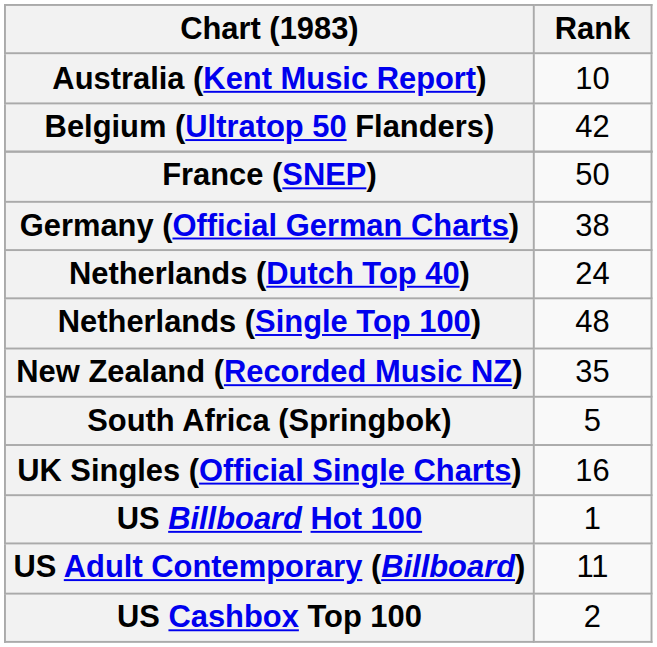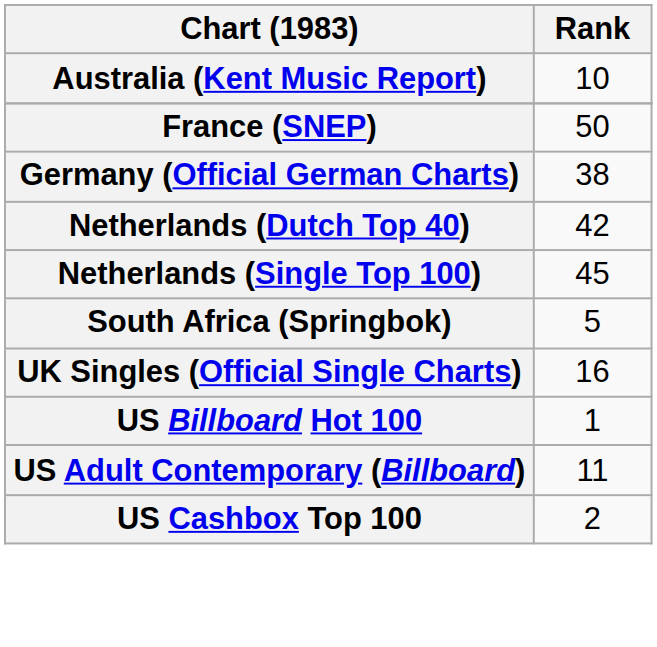- row: Belgium (Ultratop 50 Flanders) | 42
Netherlands (Dutch Top 40) | Rank: 24 -> 42
Netherlands (Single Top 100) | Rank: 48 -> 45
- row: New Zealand (Recorded Music NZ) | 35
